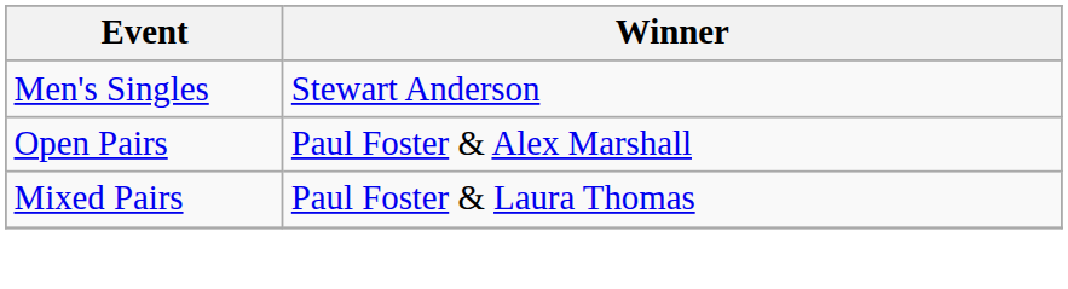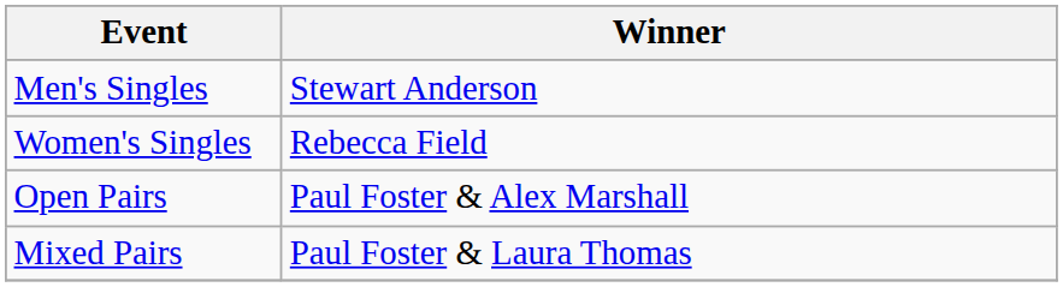+ row: Women's Singles | Rebecca Field
